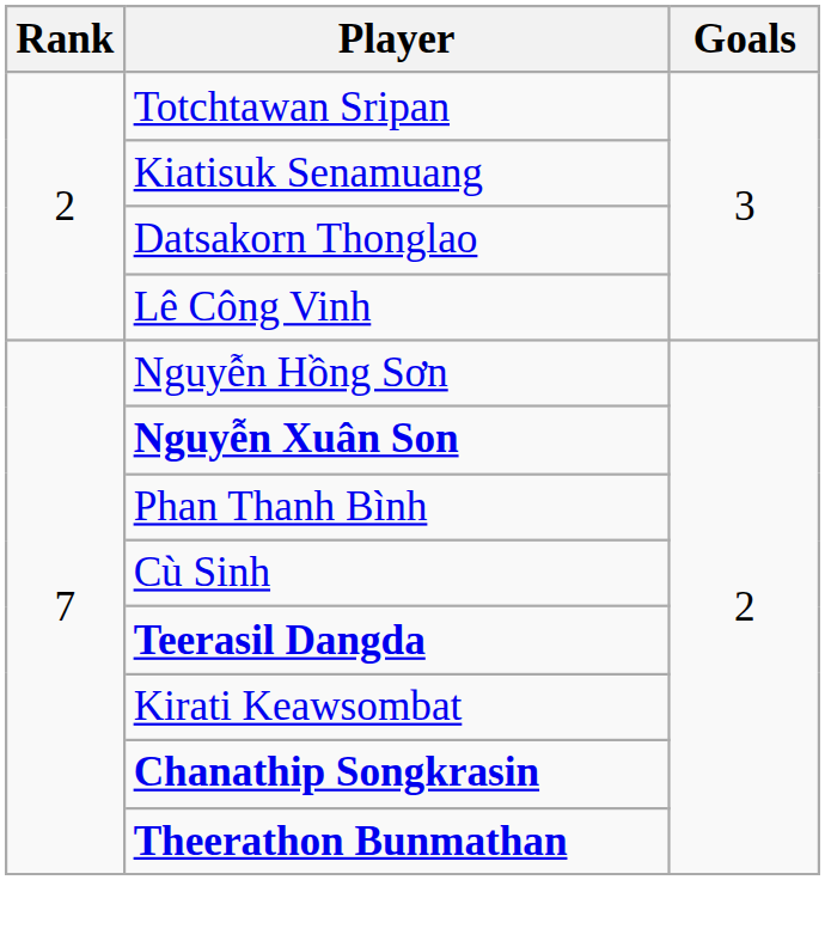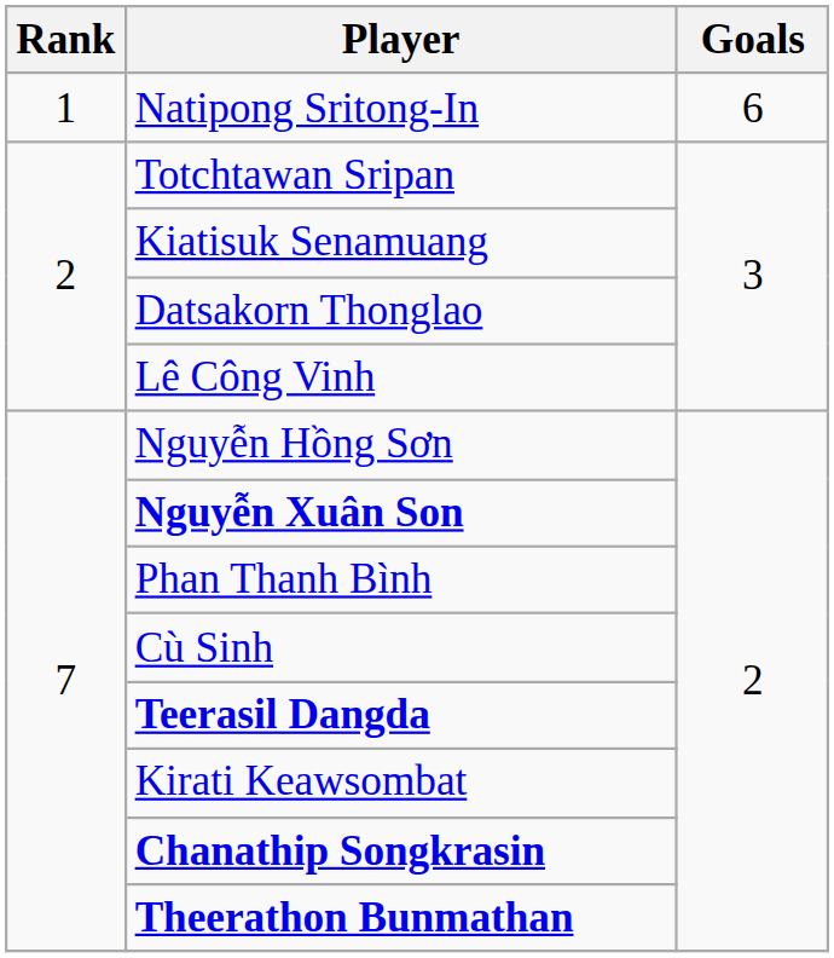+ row: 1 | Natipong Sritong-In | 6
